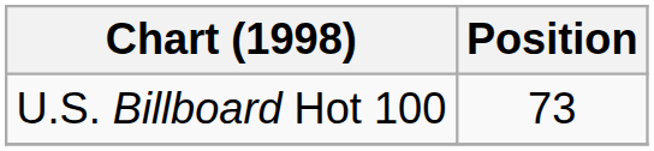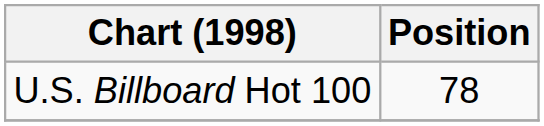U.S. Billboard Hot 100 | Position: 73 -> 78
